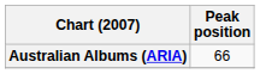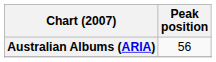Australian Albums (ARIA) | Peak position: 66 -> 56
